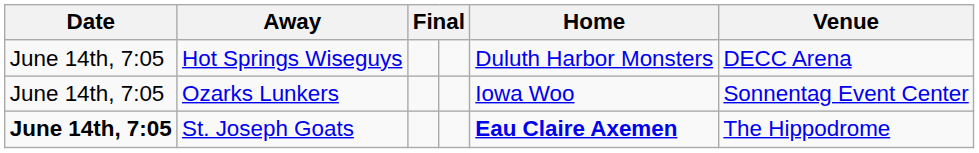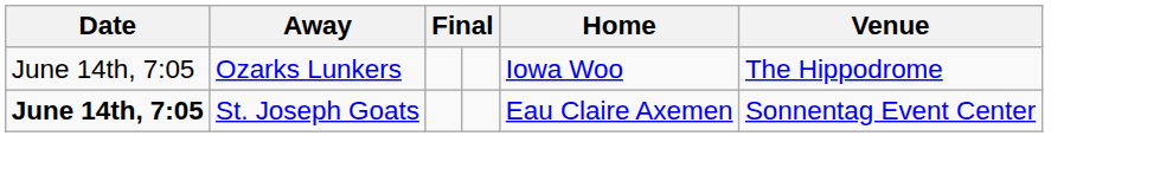- row: June 14th, 7:05 | Hot Springs Wiseguys | Duluth Harbor Monsters | DECC Arena
Ozarks Lunkers | Venue: Sonnentag Event Center -> The Hippodrome
St. Joseph Goats | Home: bold -> normal
St. Joseph Goats | Venue: The Hippodrome -> Sonnentag Event Center
